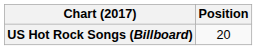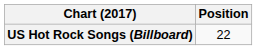US Hot Rock Songs (Billboard) | Position: 20 -> 22
